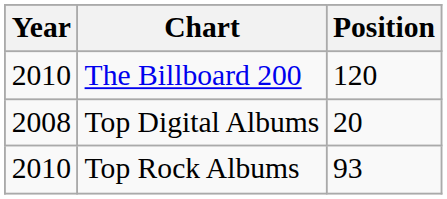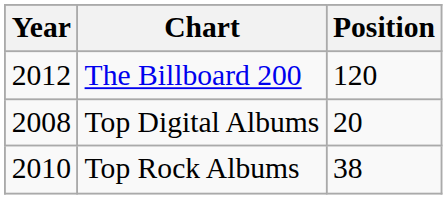The Billboard 200 | Year: 2010 -> 2012
Top Rock Albums | Position: 93 -> 38
